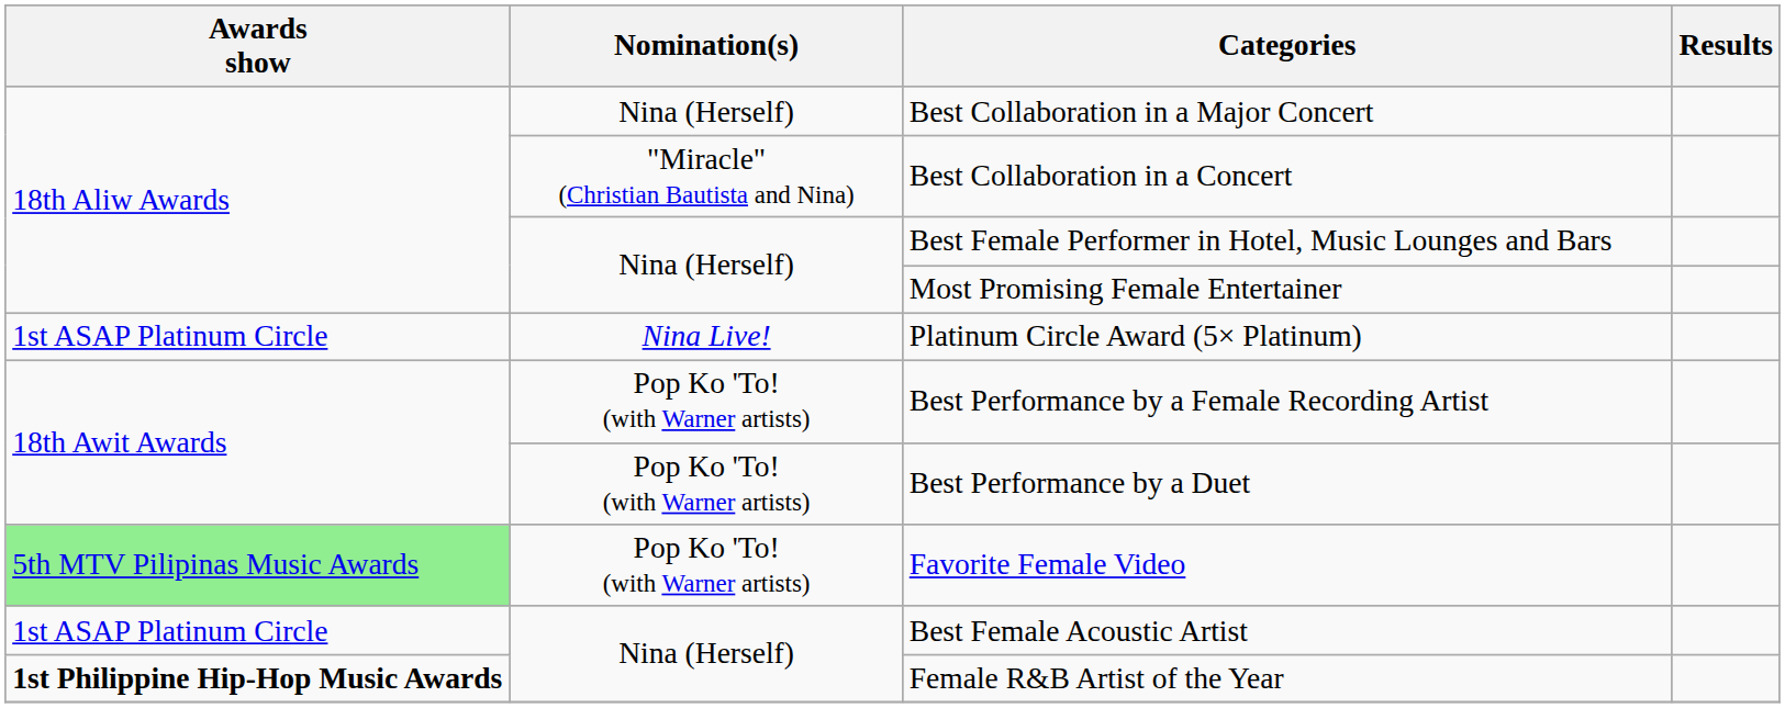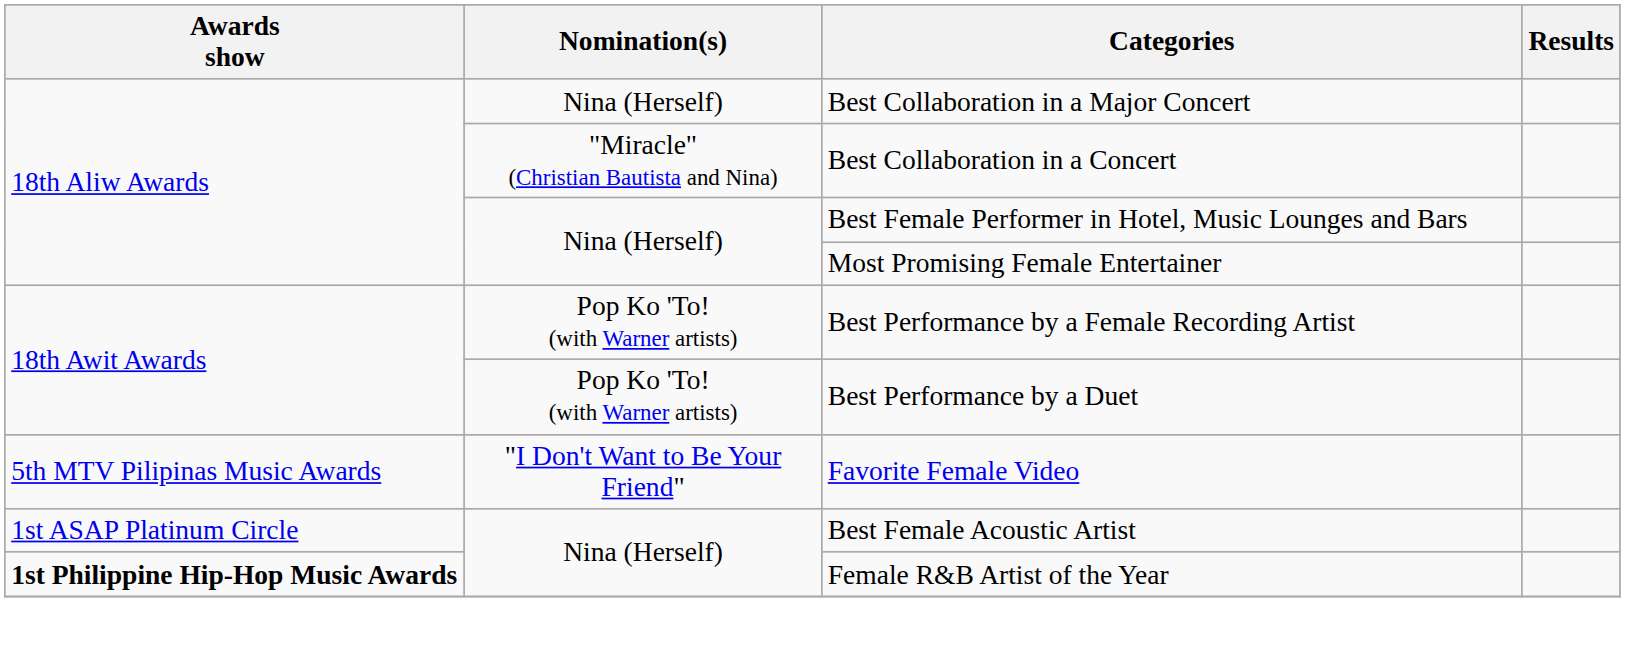- row: 1st ASAP Platinum Circle | Nina Live! | Platinum Circle Award (5× Platinum)
Favorite Female Video | Awards show: lightgreen background -> no background
Favorite Female Video | Nomination(s): Pop Ko 'To! (with Warner artists) -> "I Don't Want to Be Your Friend"
